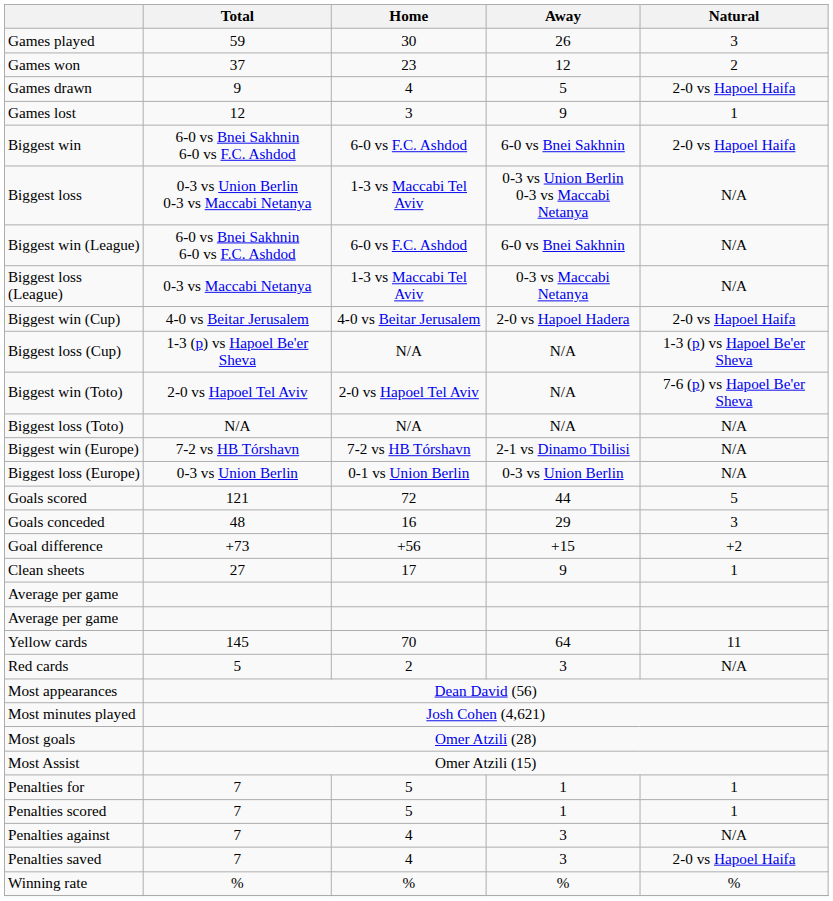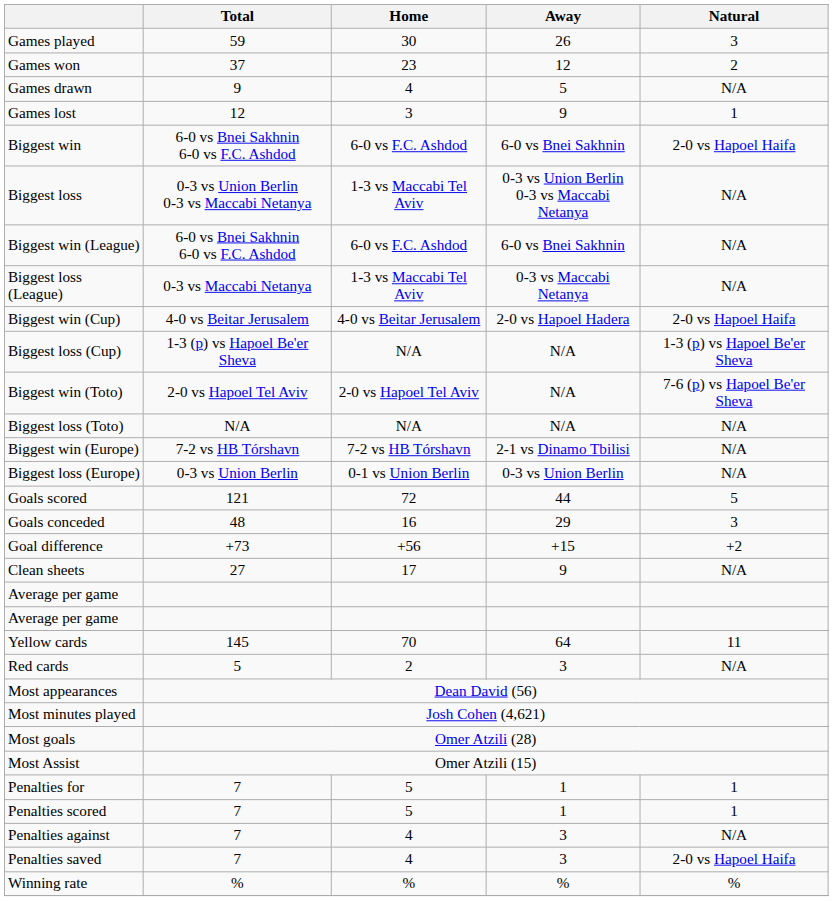Games drawn | Natural: 2-0 vs Hapoel Haifa -> N/A
Clean sheets | Natural: 1 -> N/A
